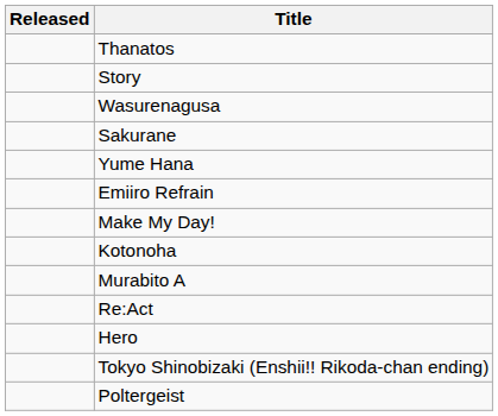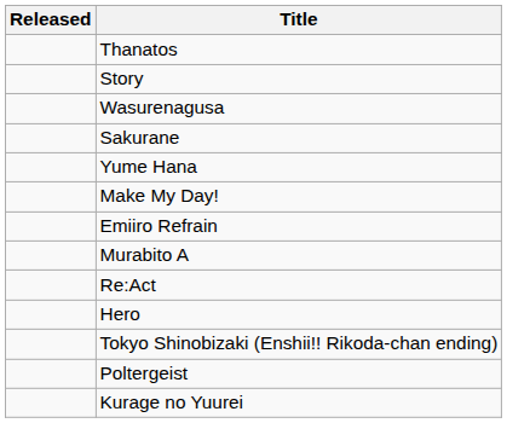rows swapped: Emiiro Refrain <-> Make My Day!
- row: Kotonoha
+ row: Kurage no Yuurei
